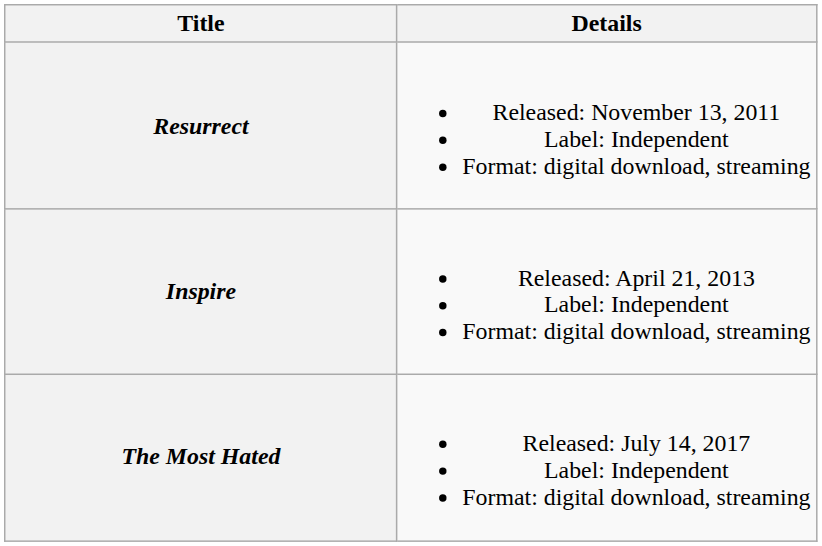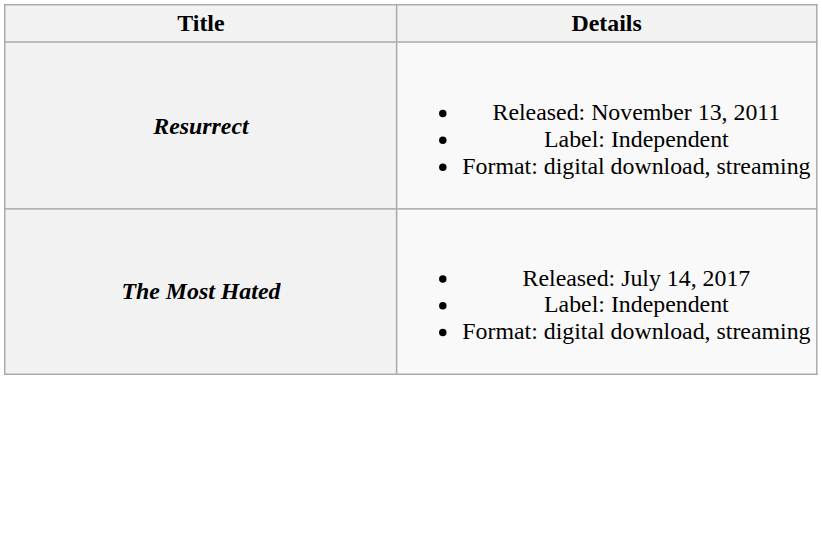- row: Inspire | Released: April 21, 2013 Label: Independent Format: digital download, streaming
